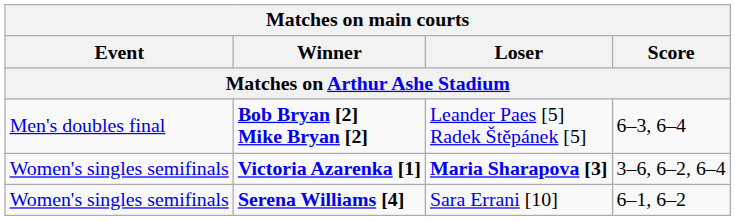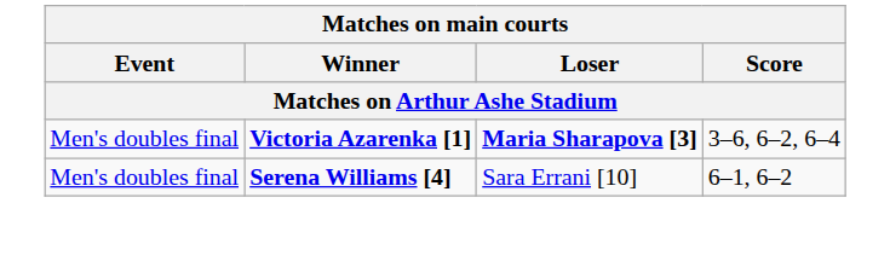- row: Men's doubles final | Bob Bryan [2] Mike Bryan [2] | Leander Paes [5] Radek Štěpánek [5] | 6–3, 6–4
Victoria Azarenka [1] | Event: Women's singles semifinals -> Men's doubles final
Serena Williams [4] | Event: Women's singles semifinals -> Men's doubles final
